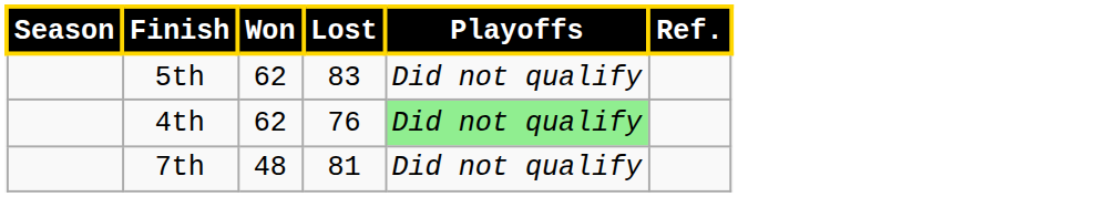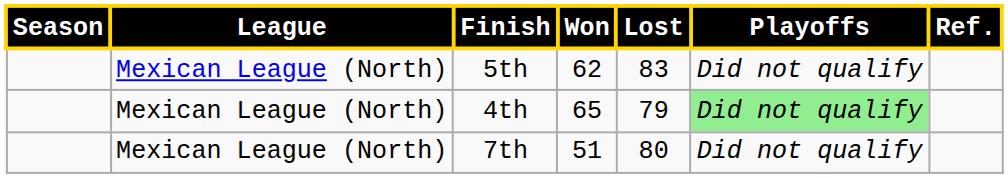+ column: League | Mexican League (North) | Mexican League (North) | Mexican League (North)
4th | Won: 62 -> 65
4th | Lost: 76 -> 79
7th | Won: 48 -> 51
7th | Lost: 81 -> 80
